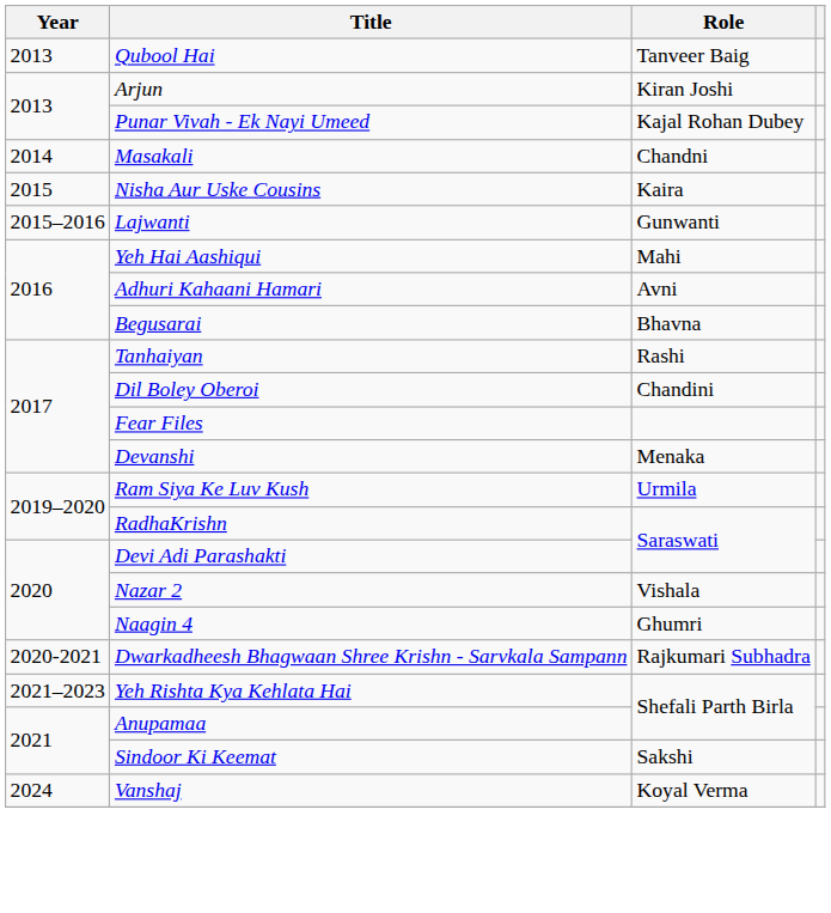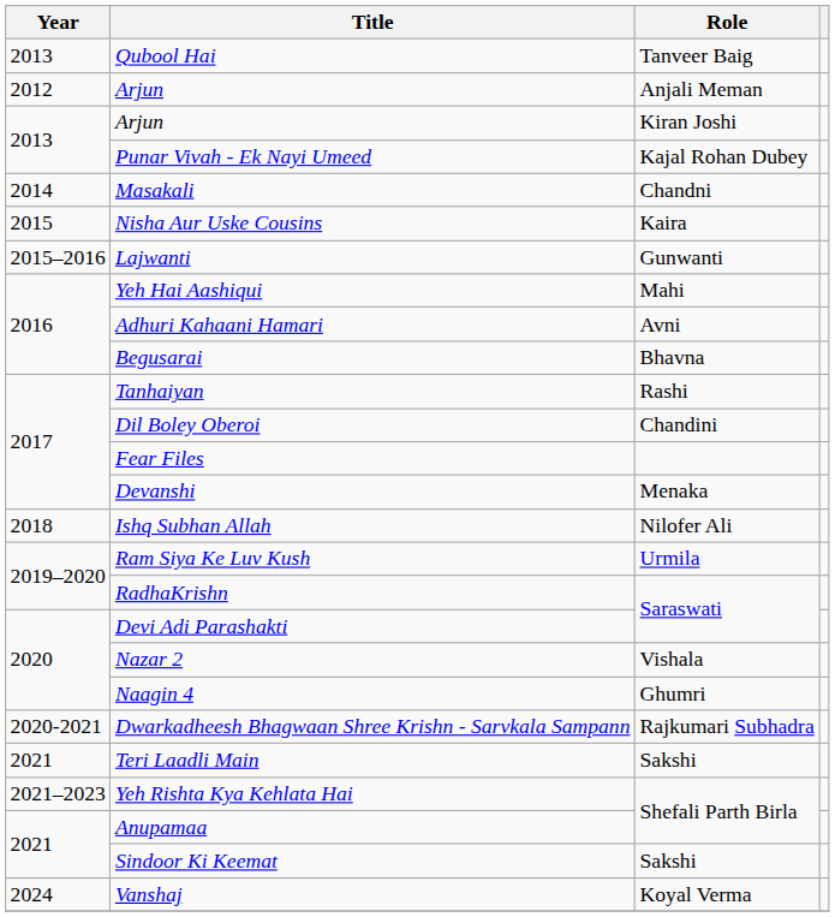+ row: 2012 | Arjun | Anjali Meman
+ row: 2018 | Ishq Subhan Allah | Nilofer Ali
+ row: 2021 | Teri Laadli Main | Sakshi
